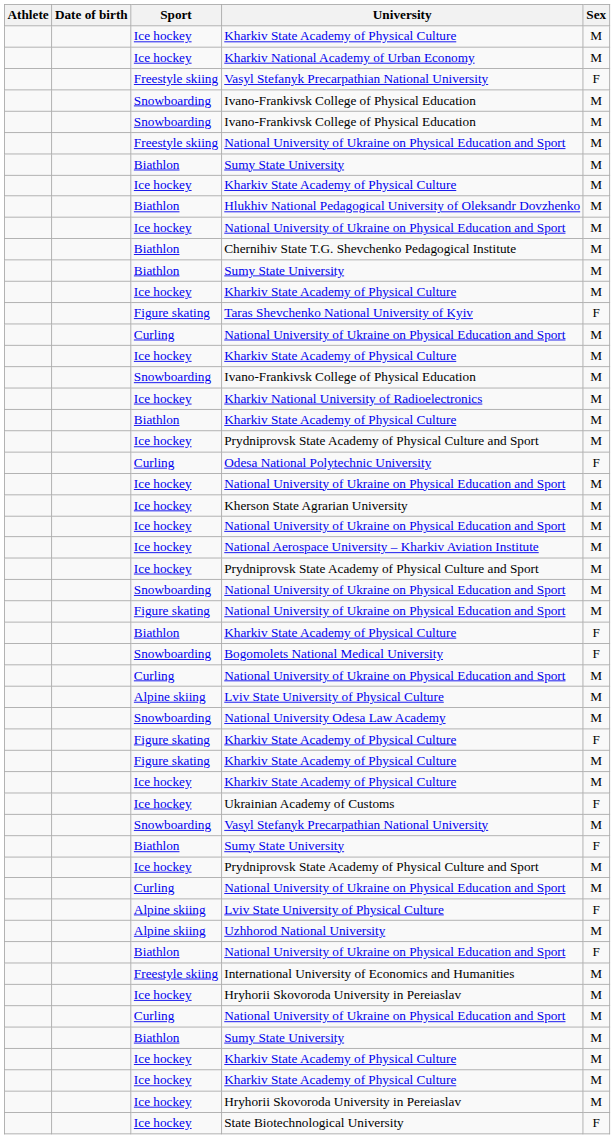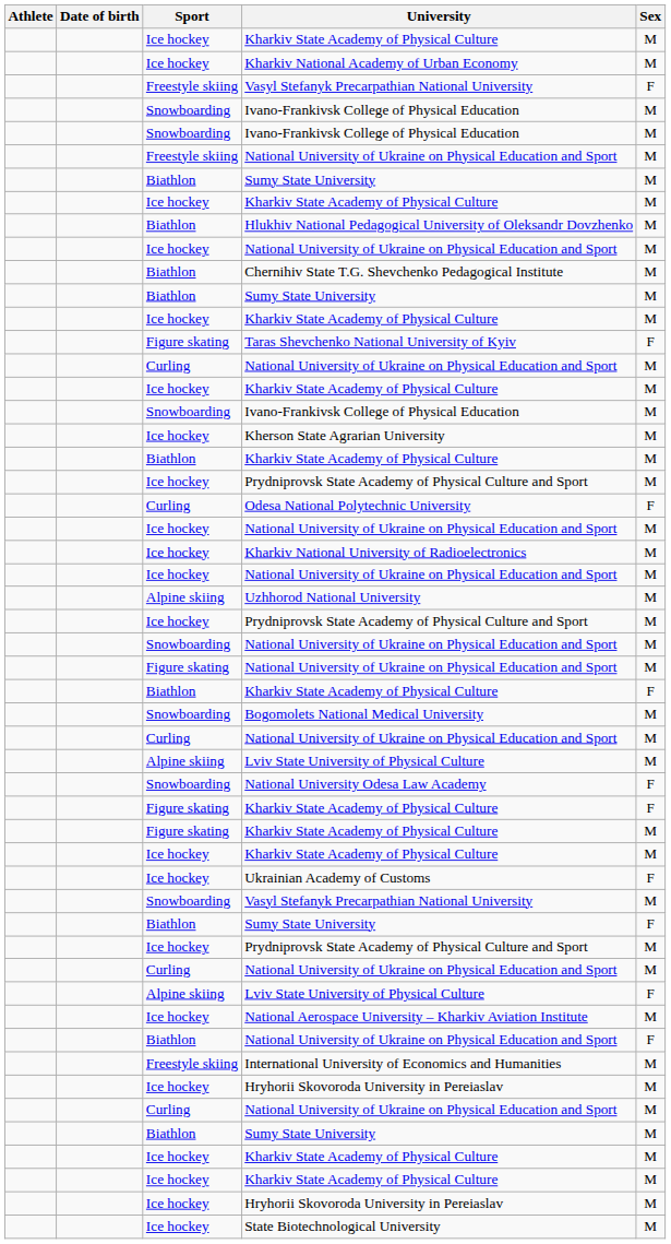rows swapped: Kharkiv National University of Radioelectronics <-> Kherson State Agrarian University
rows swapped: National Aerospace University – Kharkiv Aviation Institute <-> Uzhhorod National University
Bogomolets National Medical University | Sex: F -> M
National University Odesa Law Academy | Sex: M -> F
State Biotechnological University | Sex: F -> M
